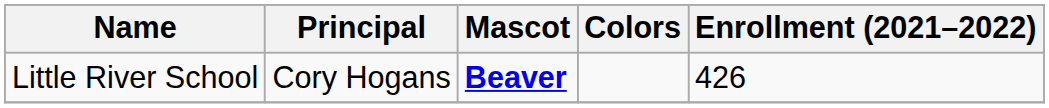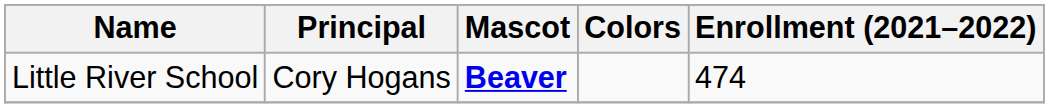Little River School | Enrollment (2021–2022): 426 -> 474
